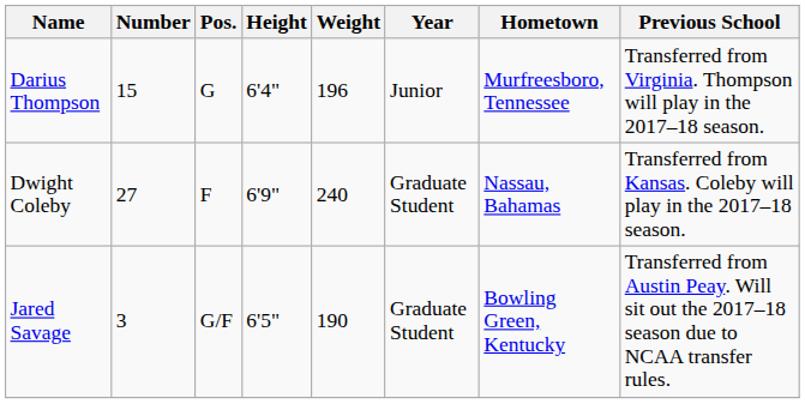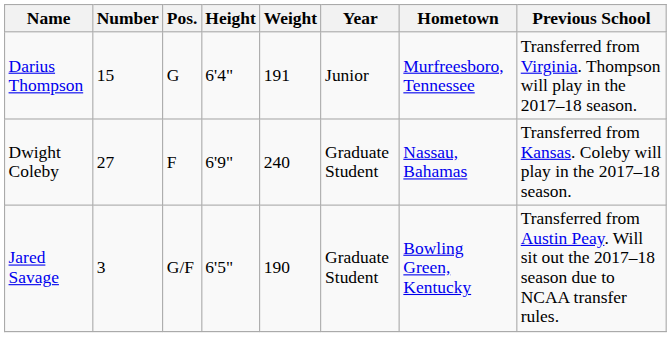Darius Thompson | Weight: 196 -> 191
